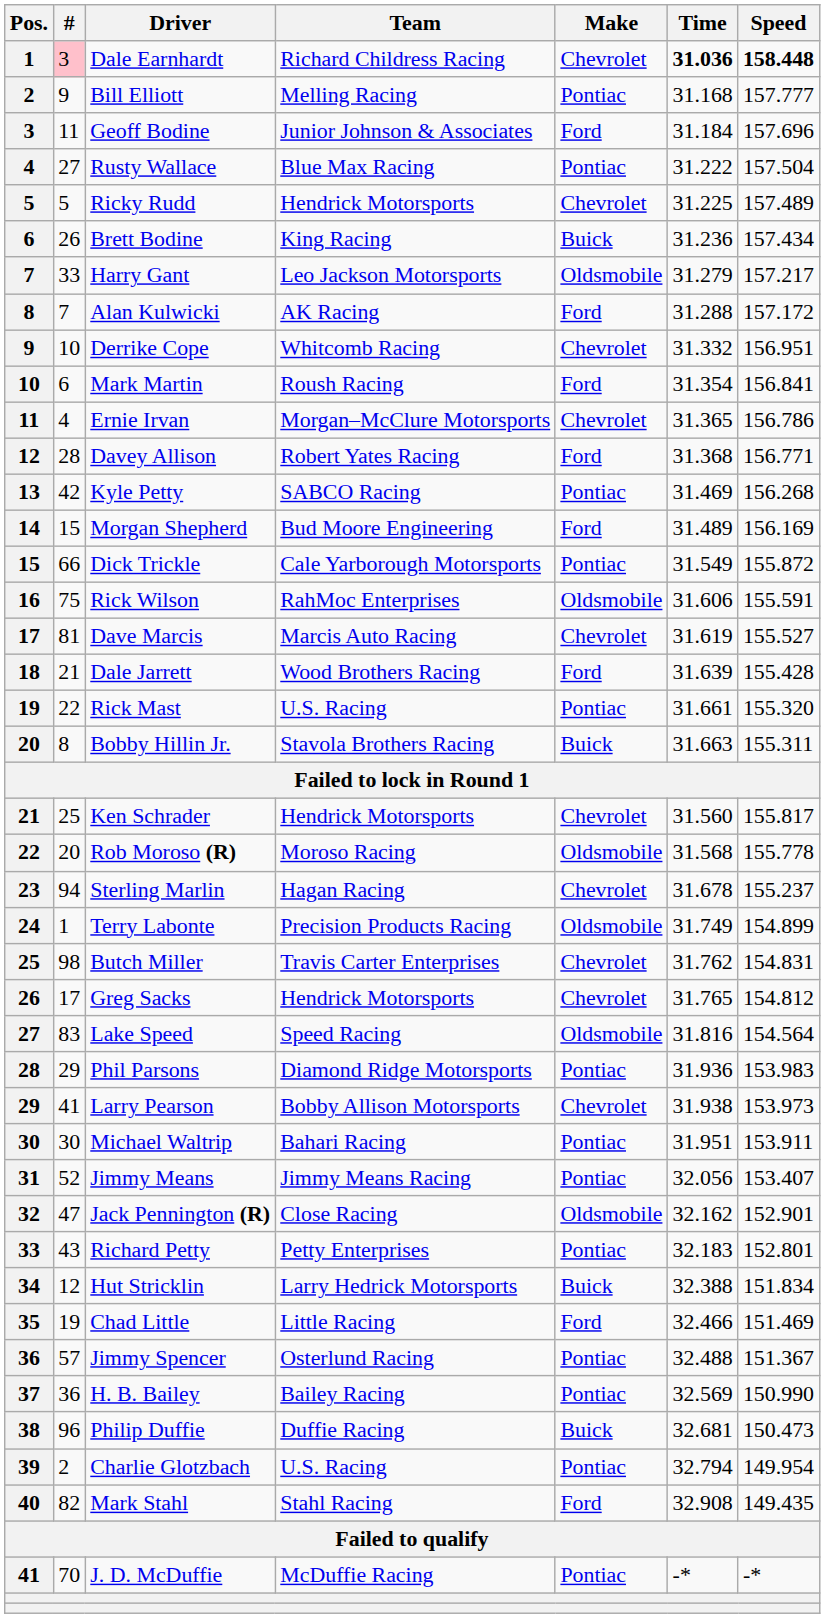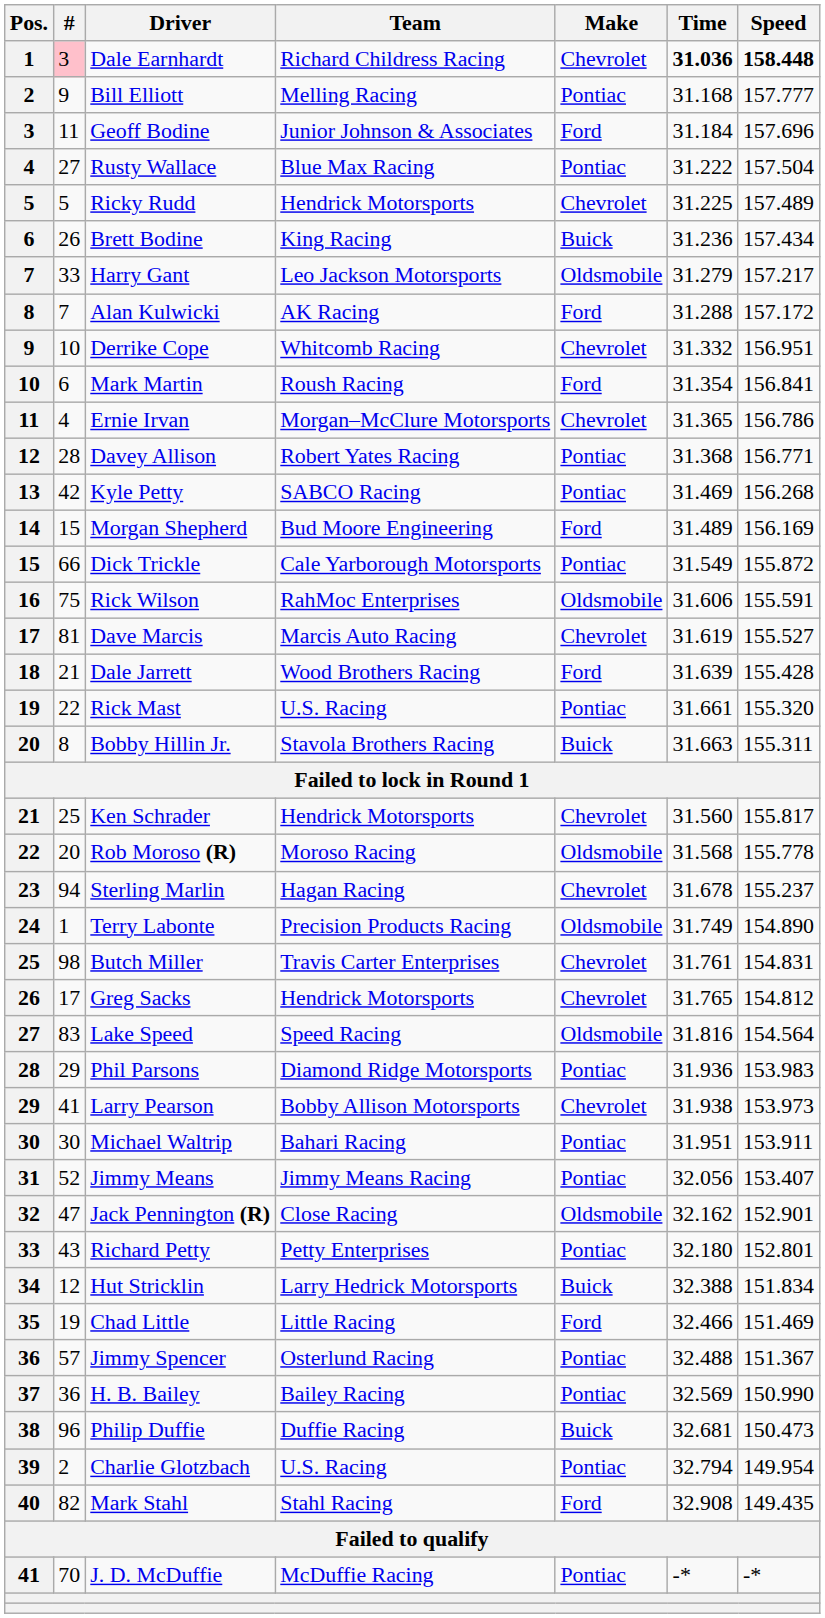Davey Allison | Make: Ford -> Pontiac
Terry Labonte | Speed: 154.899 -> 154.890
Butch Miller | Time: 31.762 -> 31.761
Richard Petty | Time: 32.183 -> 32.180
